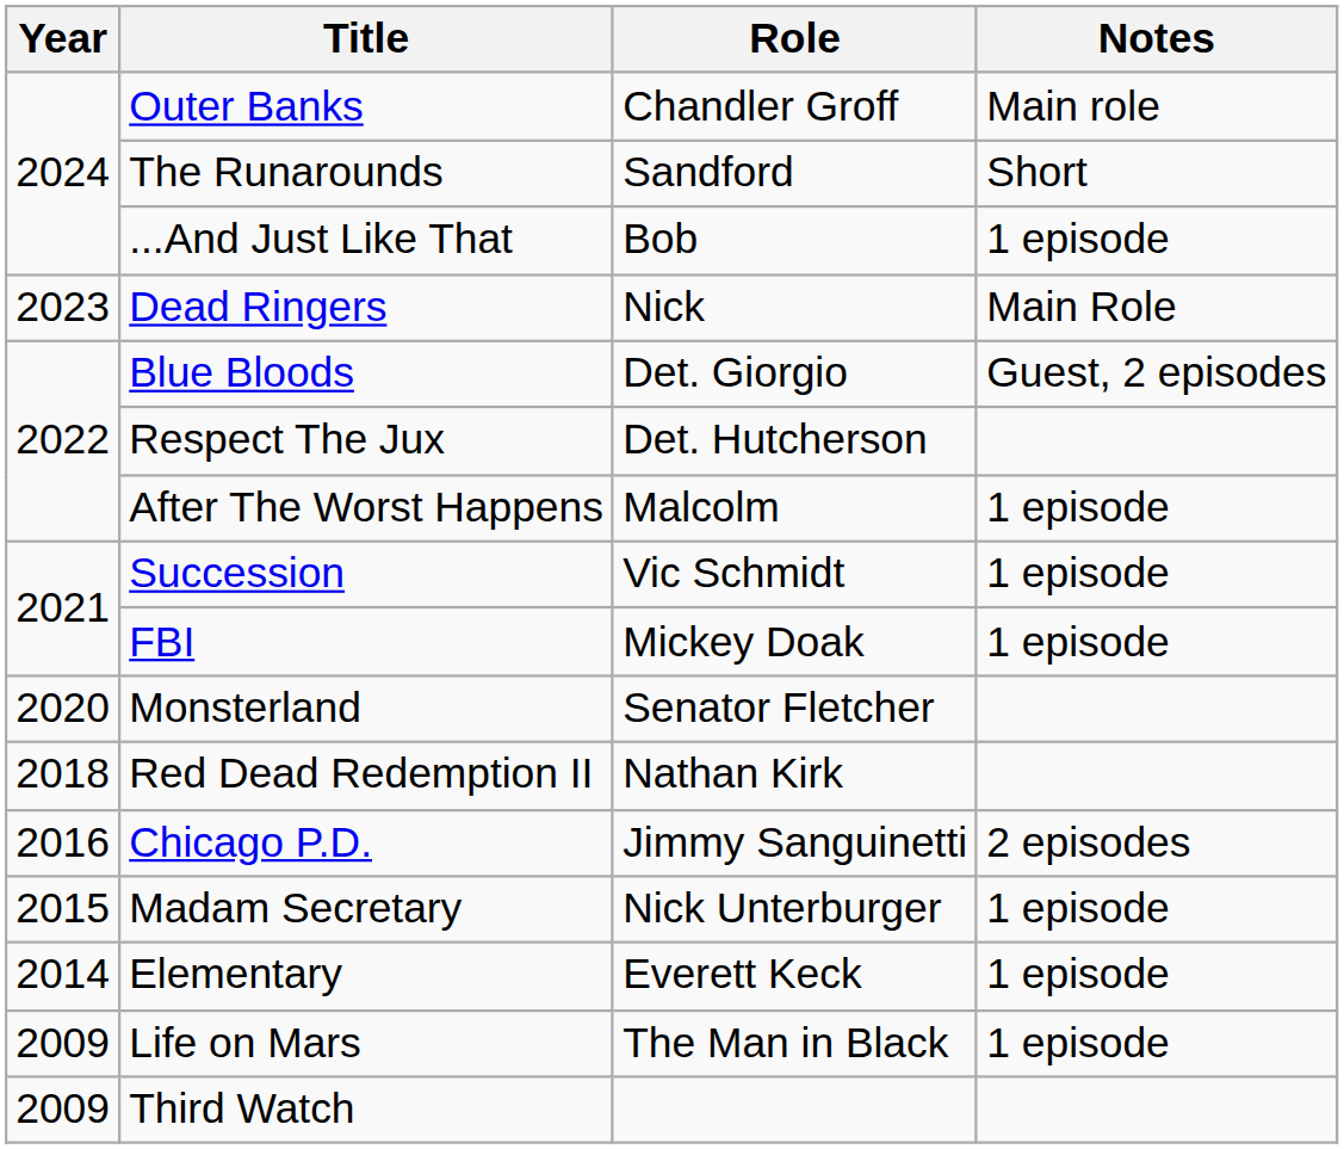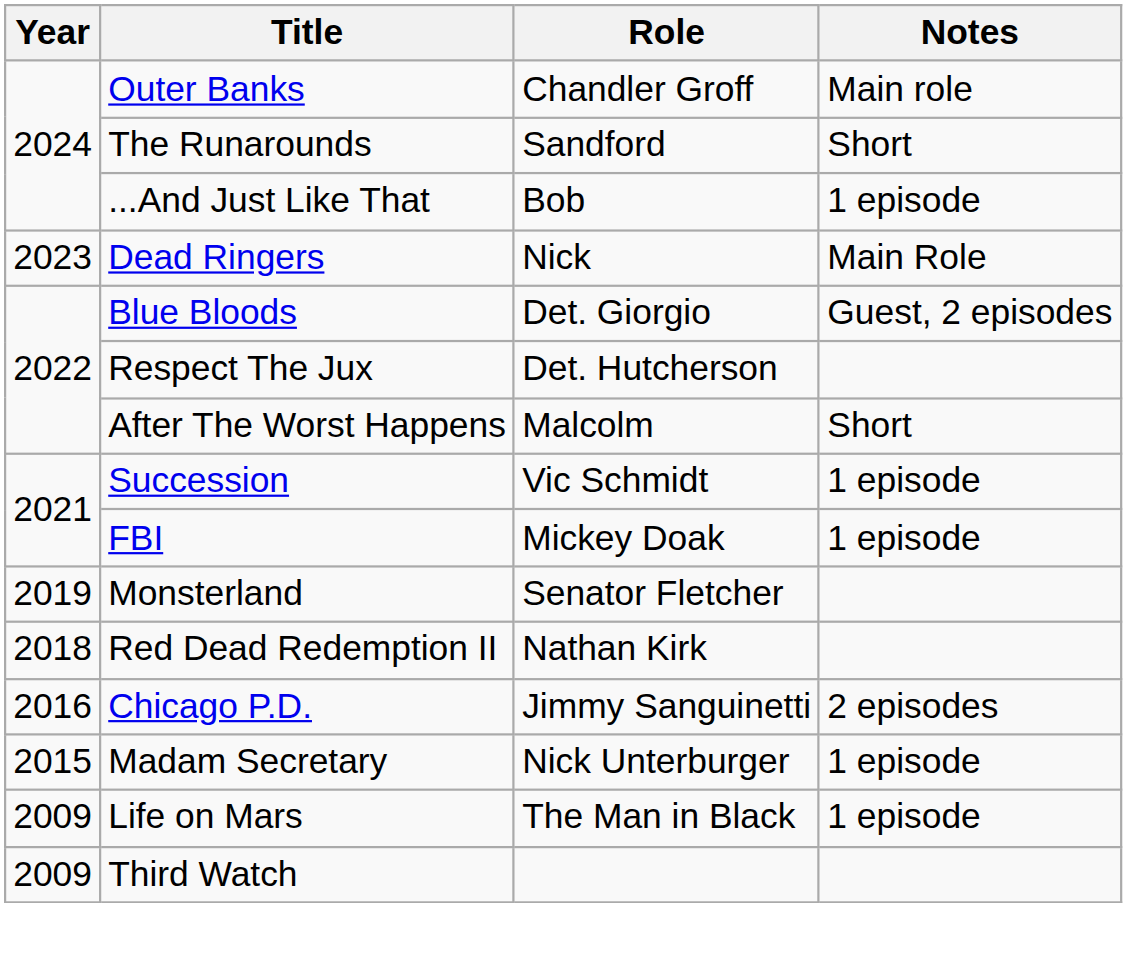After The Worst Happens | Notes: 1 episode -> Short
Monsterland | Year: 2020 -> 2019
- row: 2014 | Elementary | Everett Keck | 1 episode
